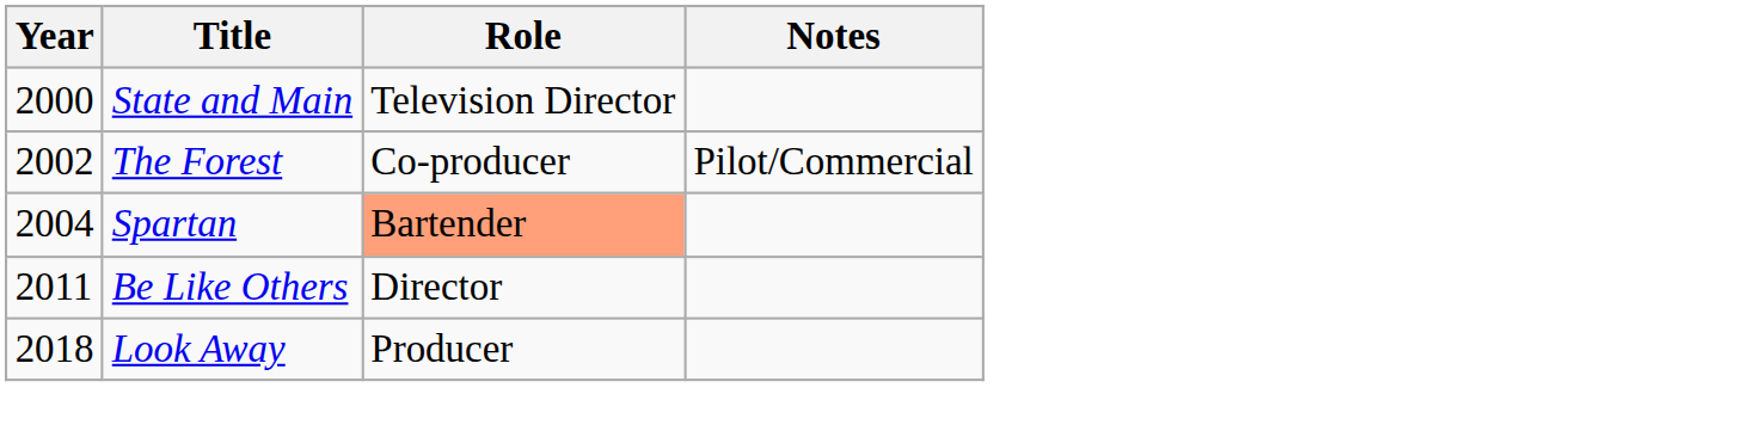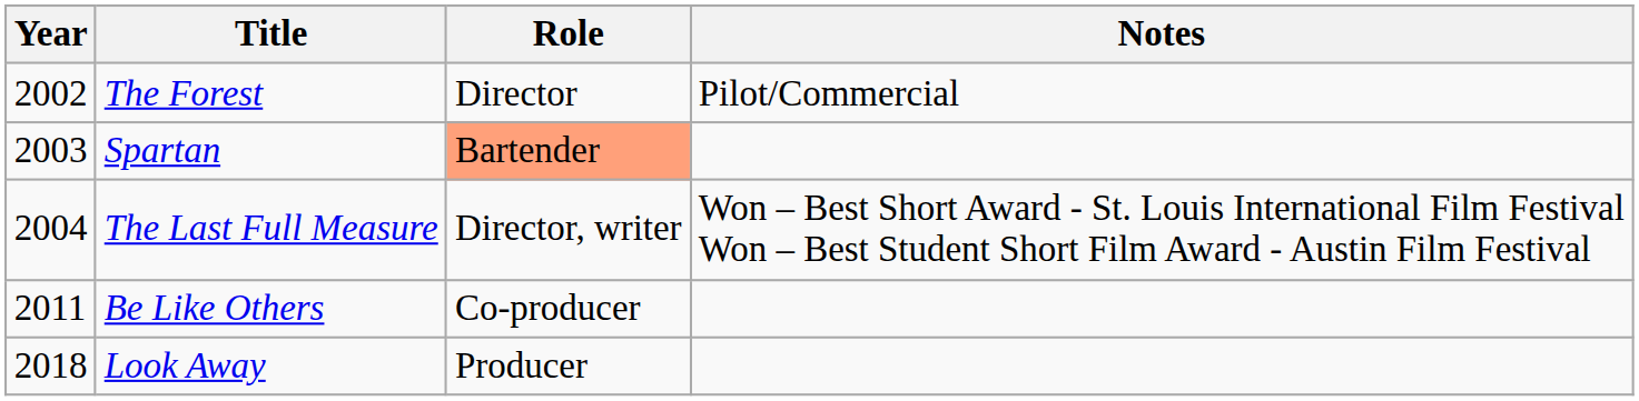- row: 2000 | State and Main | Television Director
The Forest | Role: Co-producer -> Director
Spartan | Year: 2004 -> 2003
+ row: 2004 | The Last Full Measure | Director, writer | Won – Best Short Award - St. Louis International Film Festival Won – Best Student Short Film Award - Austin Film Festival
Be Like Others | Role: Director -> Co-producer
